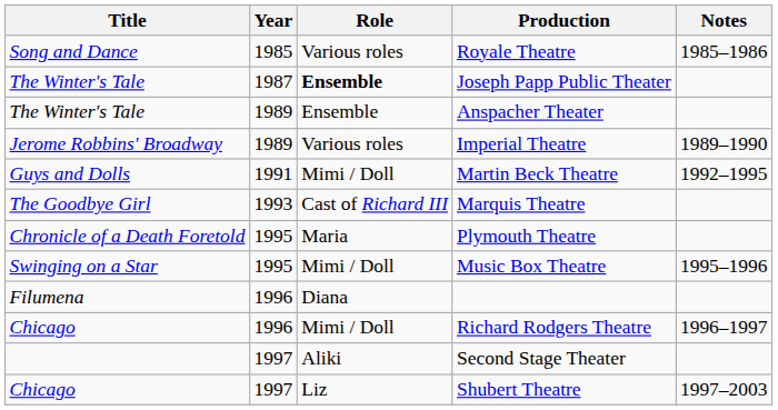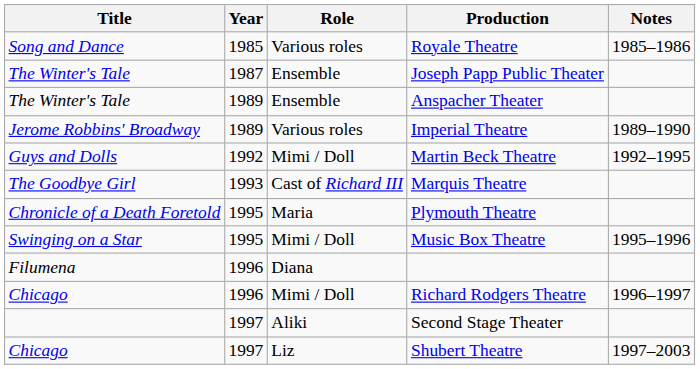Joseph Papp Public Theater | Role: bold -> normal
Martin Beck Theatre | Year: 1991 -> 1992
